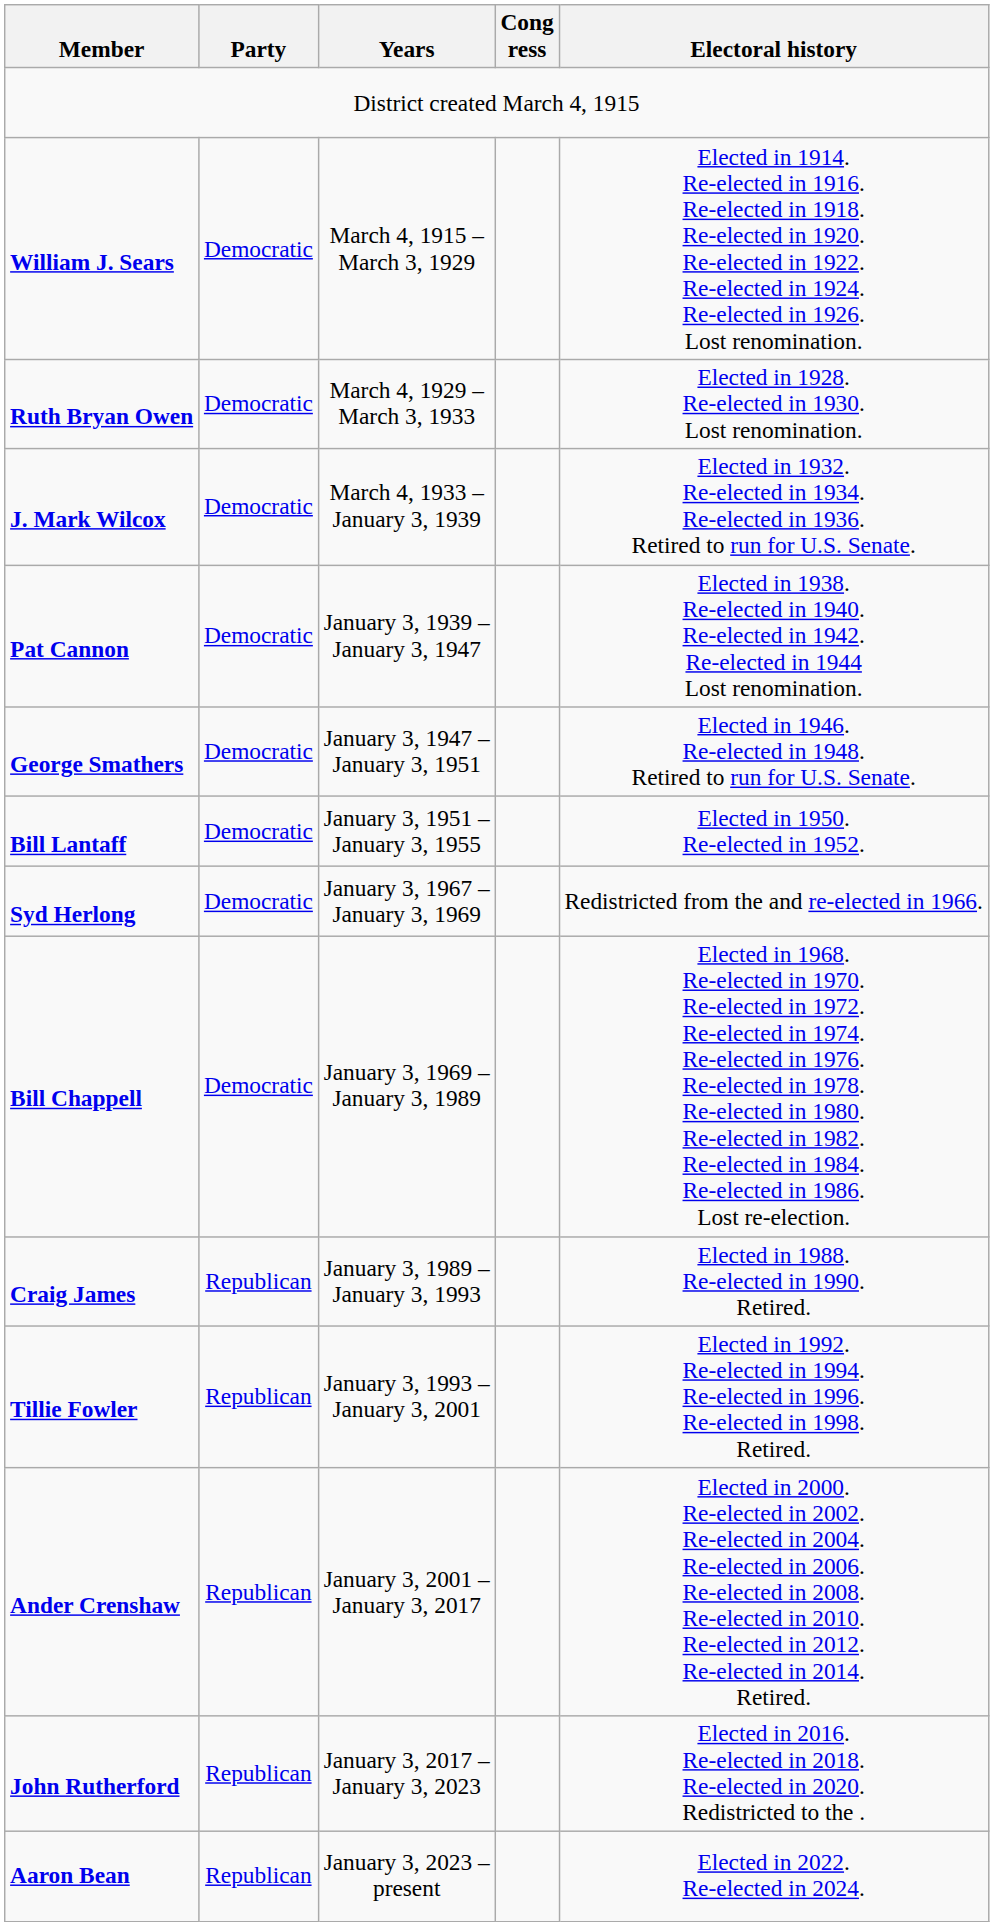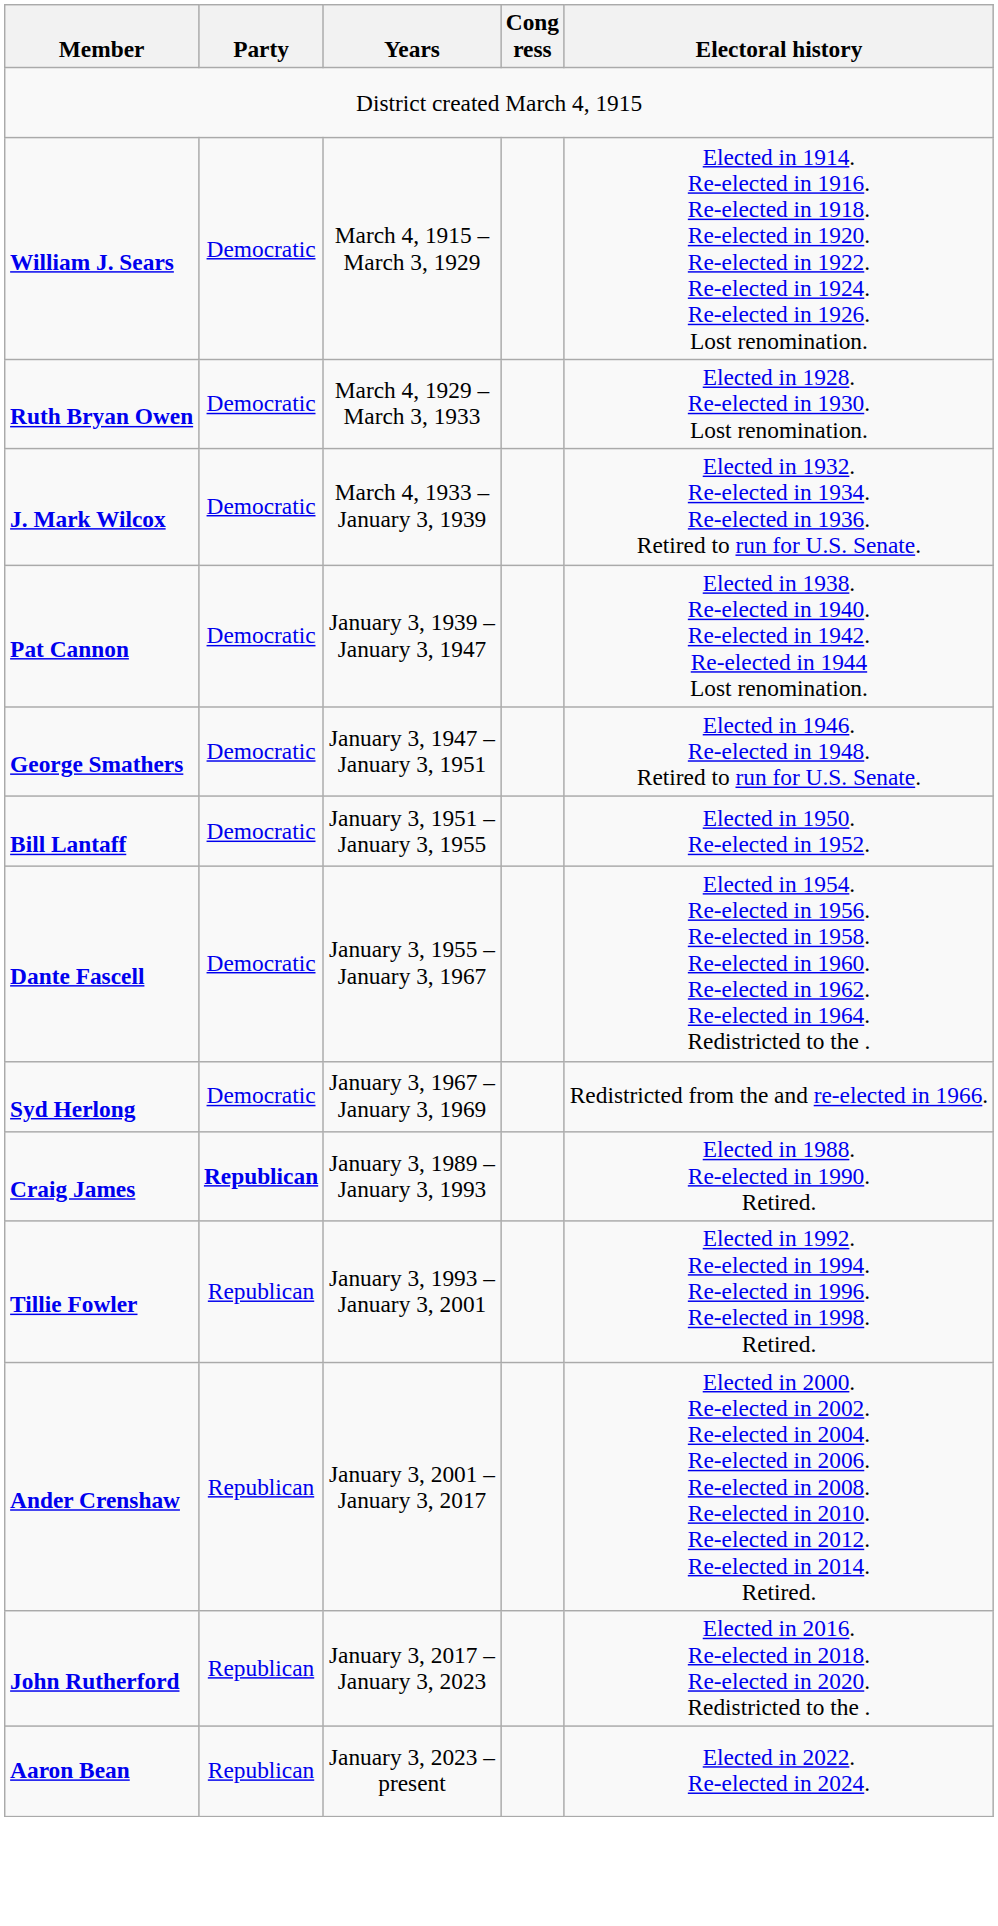+ row: Dante Fascell | Democratic | January 3, 1955 – January 3, 1967 | Elected in 1954. Re-elected in 1956. Re-elected in 1958. Re-elected in 1960. Re-elected in 1962. Re-elected in 1964. Redistricted to the .
- row: Bill Chappell | Democratic | January 3, 1969 – January 3, 1989 | Elected in 1968. Re-elected in 1970. Re-elected in 1972. Re-elected in 1974. Re-elected in 1976. Re-elected in 1978. Re-elected in 1980. Re-elected in 1982. Re-elected in 1984. Re-elected in 1986. Lost re-election.
Craig James | Party: normal -> bold
